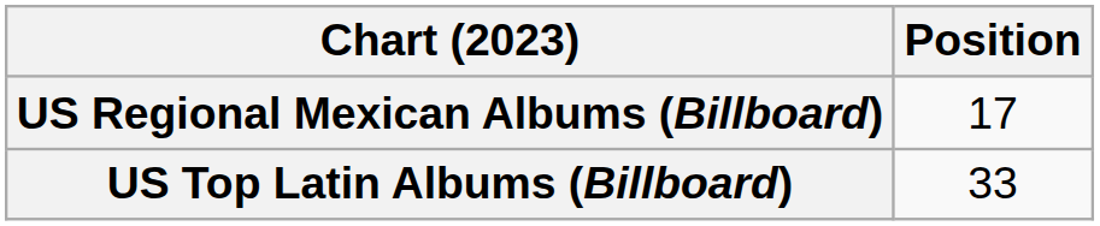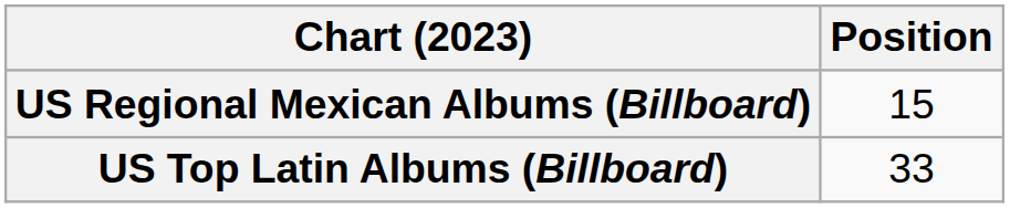US Regional Mexican Albums (Billboard) | Position: 17 -> 15
